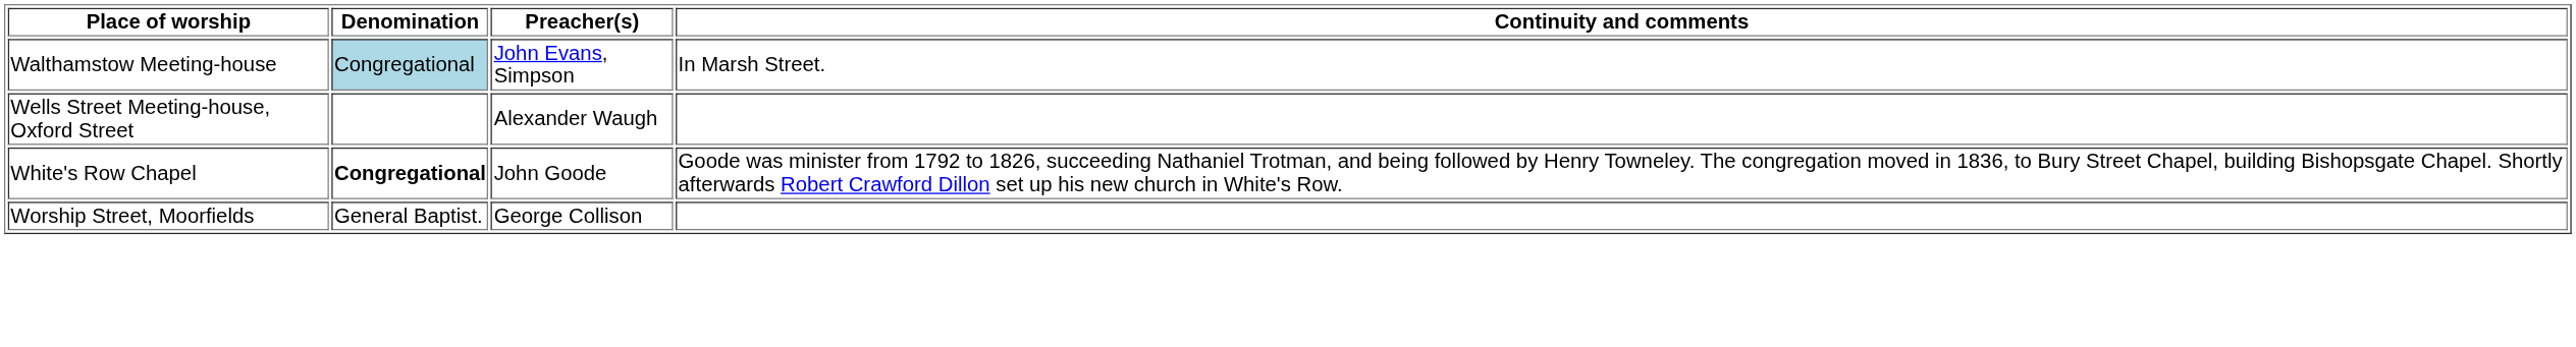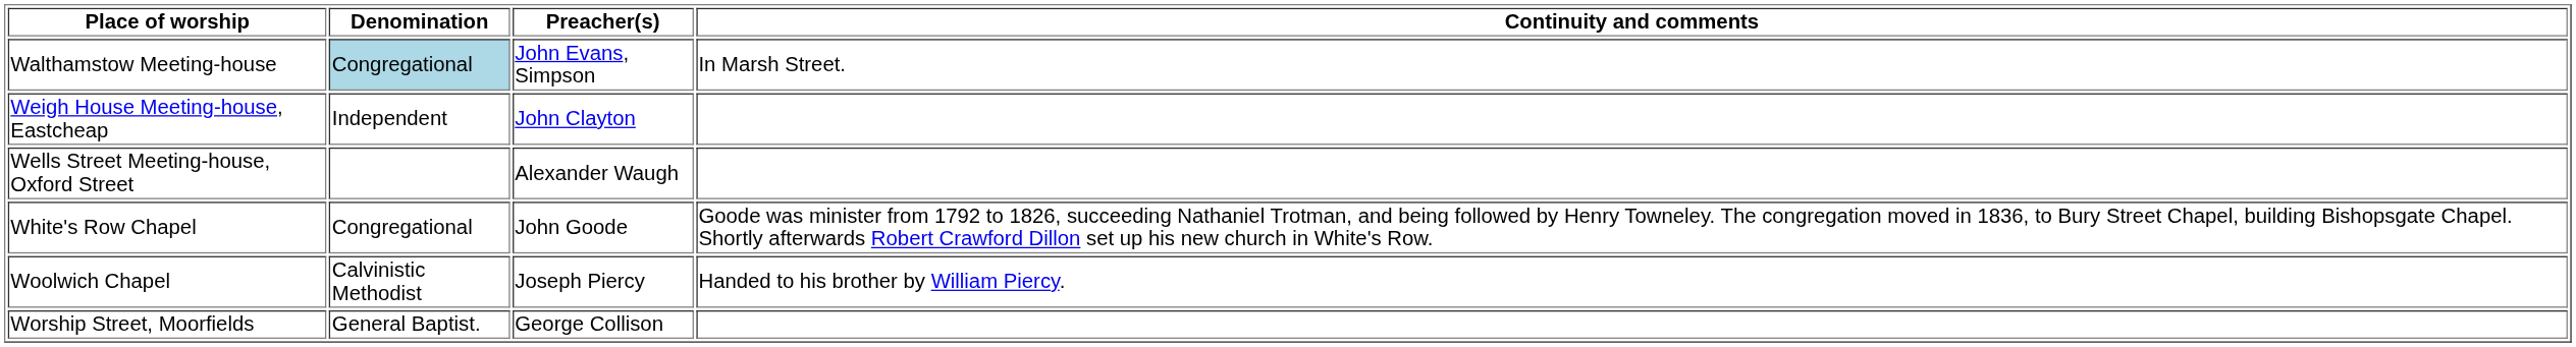+ row: Weigh House Meeting-house, Eastcheap | Independent | John Clayton
White's Row Chapel | Denomination: bold -> normal
+ row: Woolwich Chapel | Calvinistic Methodist | Joseph Piercy | Handed to his brother by William Piercy.
